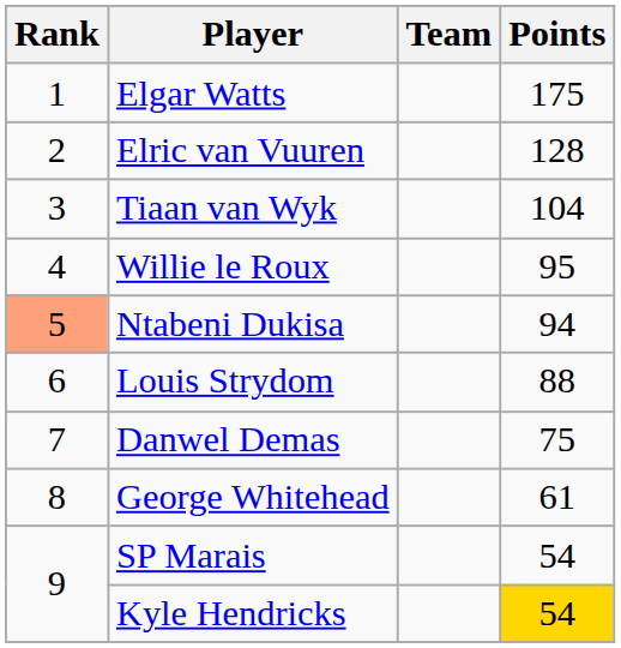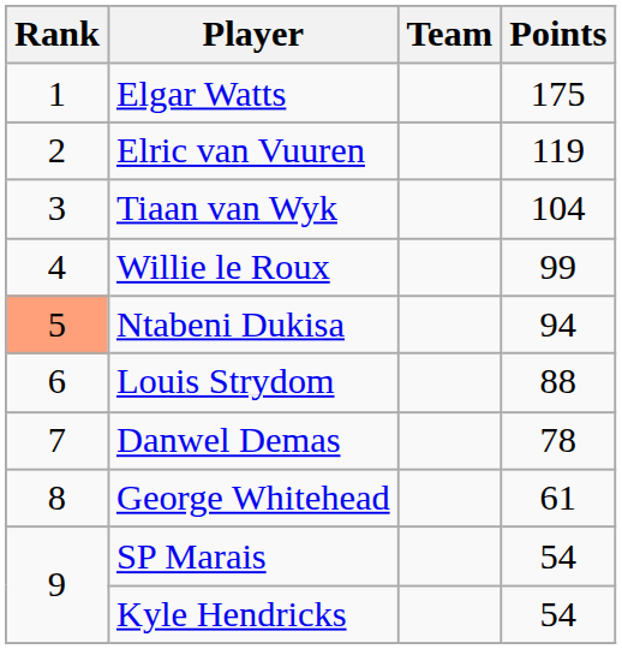Elric van Vuuren | Points: 128 -> 119
Willie le Roux | Points: 95 -> 99
Danwel Demas | Points: 75 -> 78
Kyle Hendricks | Points: gold background -> no background
